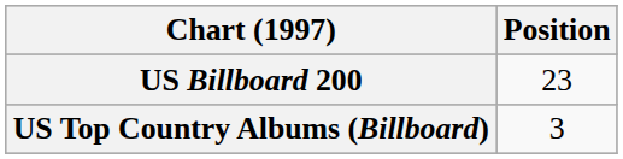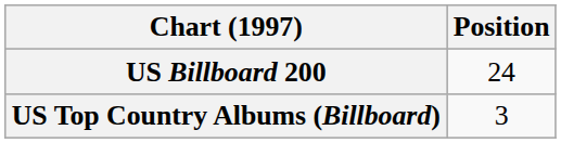US Billboard 200 | Position: 23 -> 24
